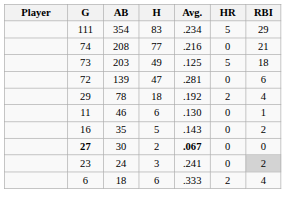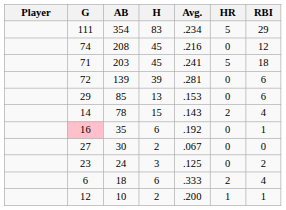208 | H: 77 -> 45
208 | RBI: 21 -> 12
203 | G: 73 -> 71
203 | H: 49 -> 45
203 | Avg.: .125 -> .241
139 | H: 47 -> 39
+ row: 29 | 85 | 13 | .153 | 0 | 6
78 | G: 29 -> 14
78 | H: 18 -> 15
78 | Avg.: .192 -> .143
- row: 11 | 46 | 6 | .130 | 0 | 1
35 | G: no background -> pink background
35 | H: 5 -> 6
35 | Avg.: .143 -> .192
35 | RBI: 2 -> 1
30 | G: bold -> normal
30 | Avg.: bold -> normal
24 | Avg.: .241 -> .125
24 | RBI: lightgrey background -> no background
+ row: 12 | 10 | 2 | .200 | 1 | 1
